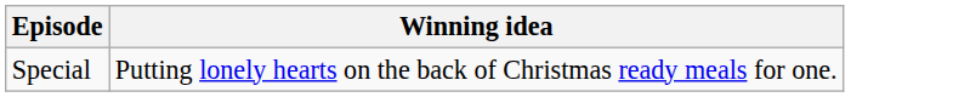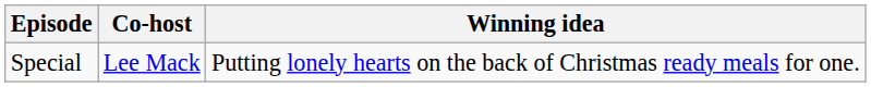+ column: Co-host | Lee Mack
